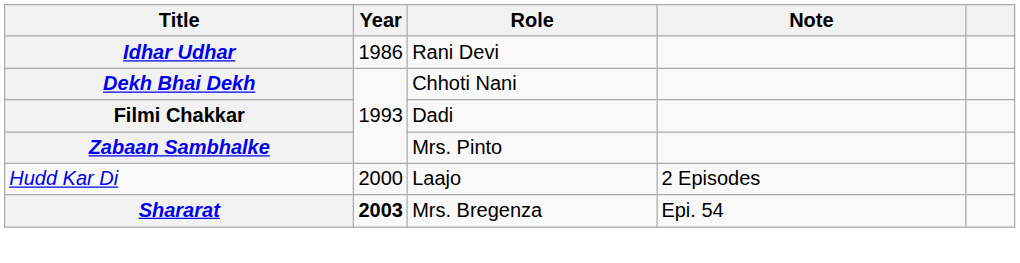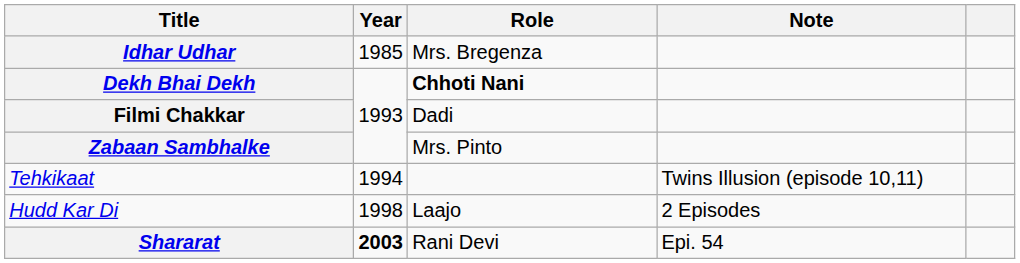Idhar Udhar | Year: 1986 -> 1985
Idhar Udhar | Role: Rani Devi -> Mrs. Bregenza
Dekh Bhai Dekh | Role: normal -> bold
+ row: Tehkikaat | 1994 | Twins Illusion (episode 10,11)
Hudd Kar Di | Year: 2000 -> 1998
Shararat | Role: Mrs. Bregenza -> Rani Devi
